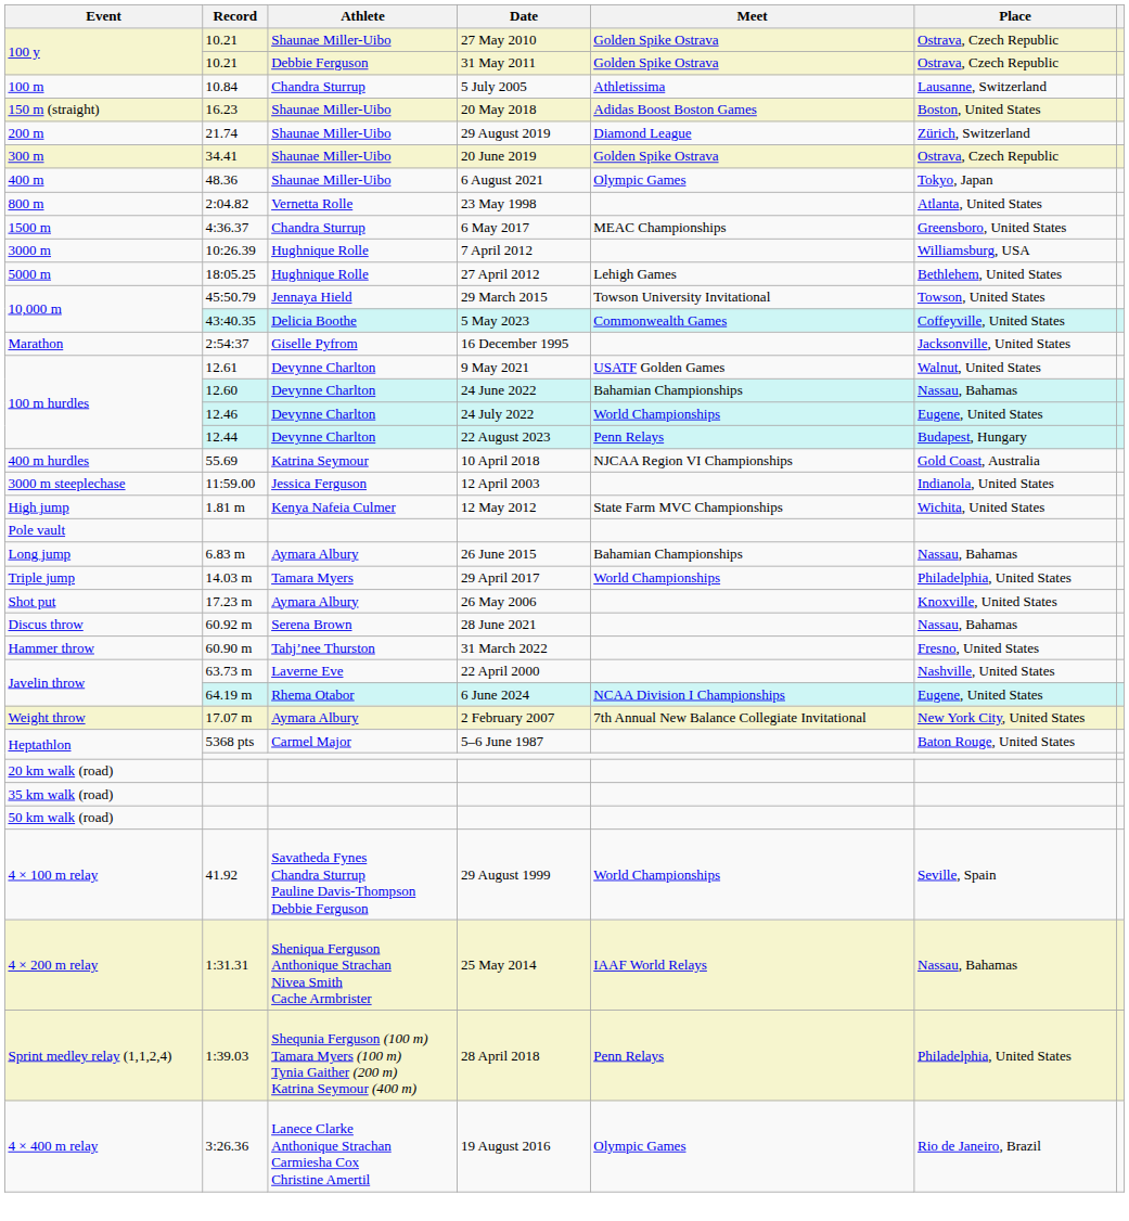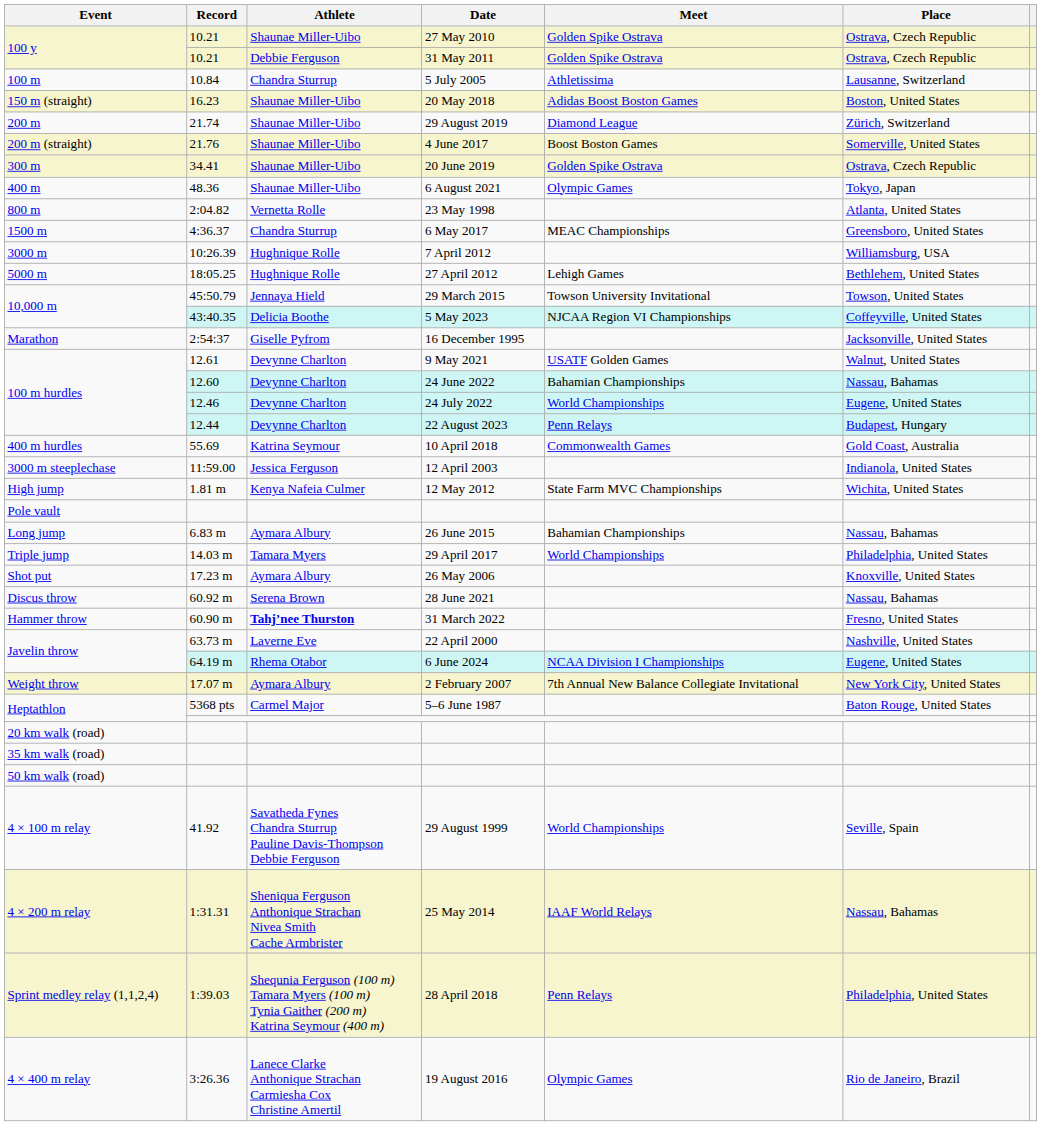+ row: 200 m (straight) | 21.76 | Shaunae Miller-Uibo | 4 June 2017 | Boost Boston Games | Somerville, United States
5 May 2023 | Meet: Commonwealth Games -> NJCAA Region VI Championships
10 April 2018 | Meet: NJCAA Region VI Championships -> Commonwealth Games
31 March 2022 | Athlete: normal -> bold
